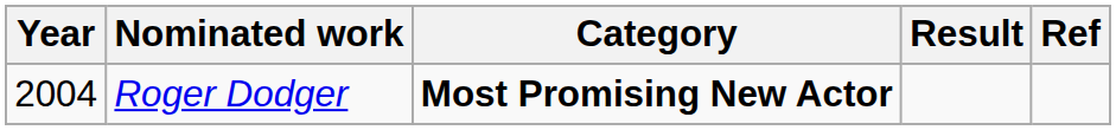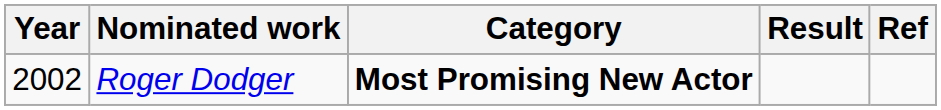Roger Dodger | Year: 2004 -> 2002
